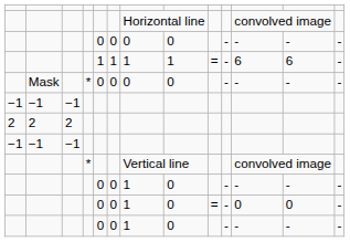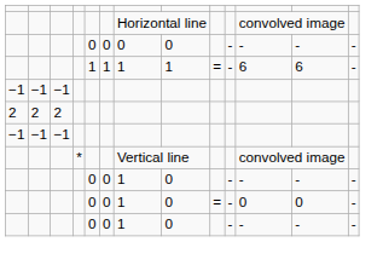- row: Mask | * | 0 | 0 | 0 | 0 | - | - | - | -
